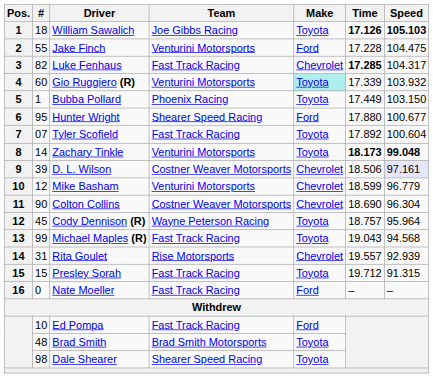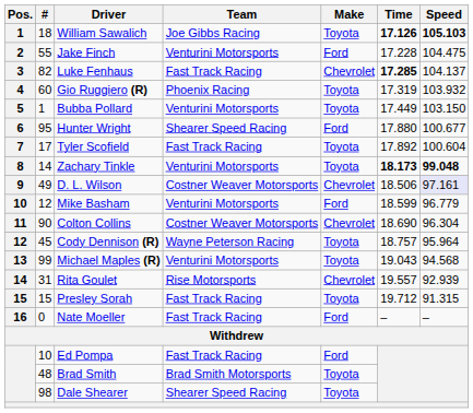Luke Fenhaus | Speed: 104.317 -> 104.137
Gio Ruggiero (R) | Team: Venturini Motorsports -> Phoenix Racing
Gio Ruggiero (R) | Make: paleturquoise background -> no background
Gio Ruggiero (R) | Time: 17.339 -> 17.319
Bubba Pollard | Team: Phoenix Racing -> Venturini Motorsports
Tyler Scofield | #: 07 -> 17
D. L. Wilson | #: 39 -> 49
Mike Basham | Make: Chevrolet -> Ford
Michael Maples (R) | Team: Fast Track Racing -> Venturini Motorsports
